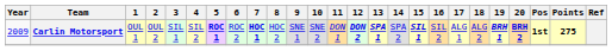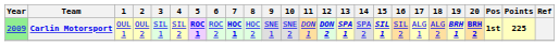Carlin Motorsport | Year: no background -> lightgreen background
Carlin Motorsport | Points: 275 -> 225
